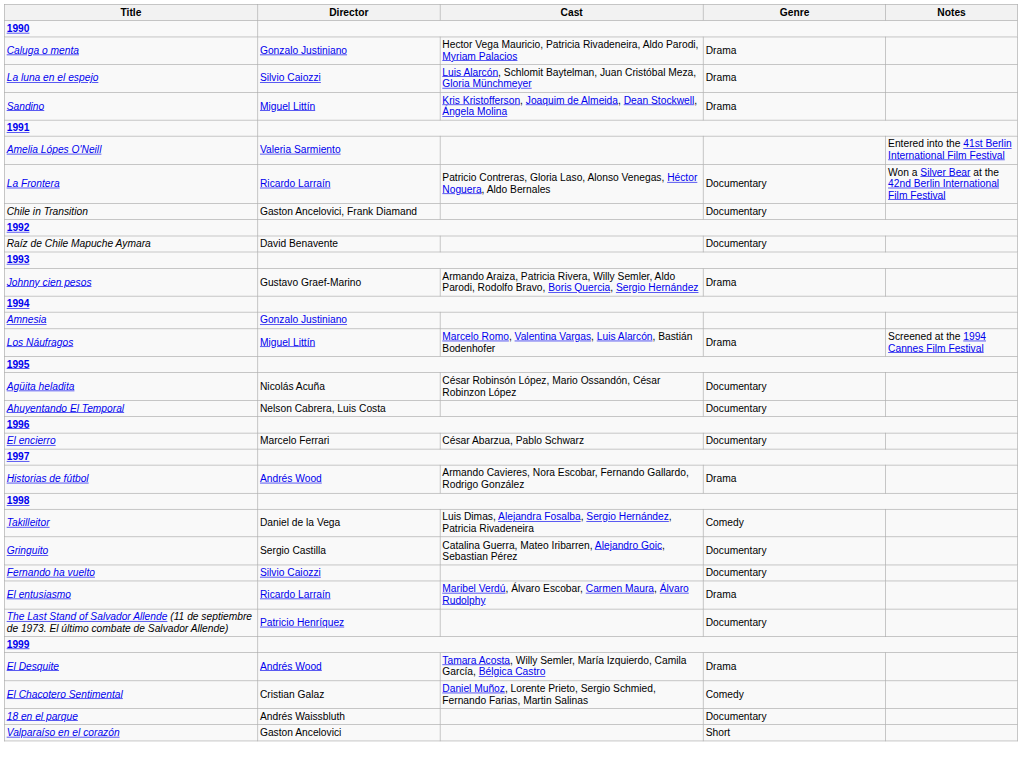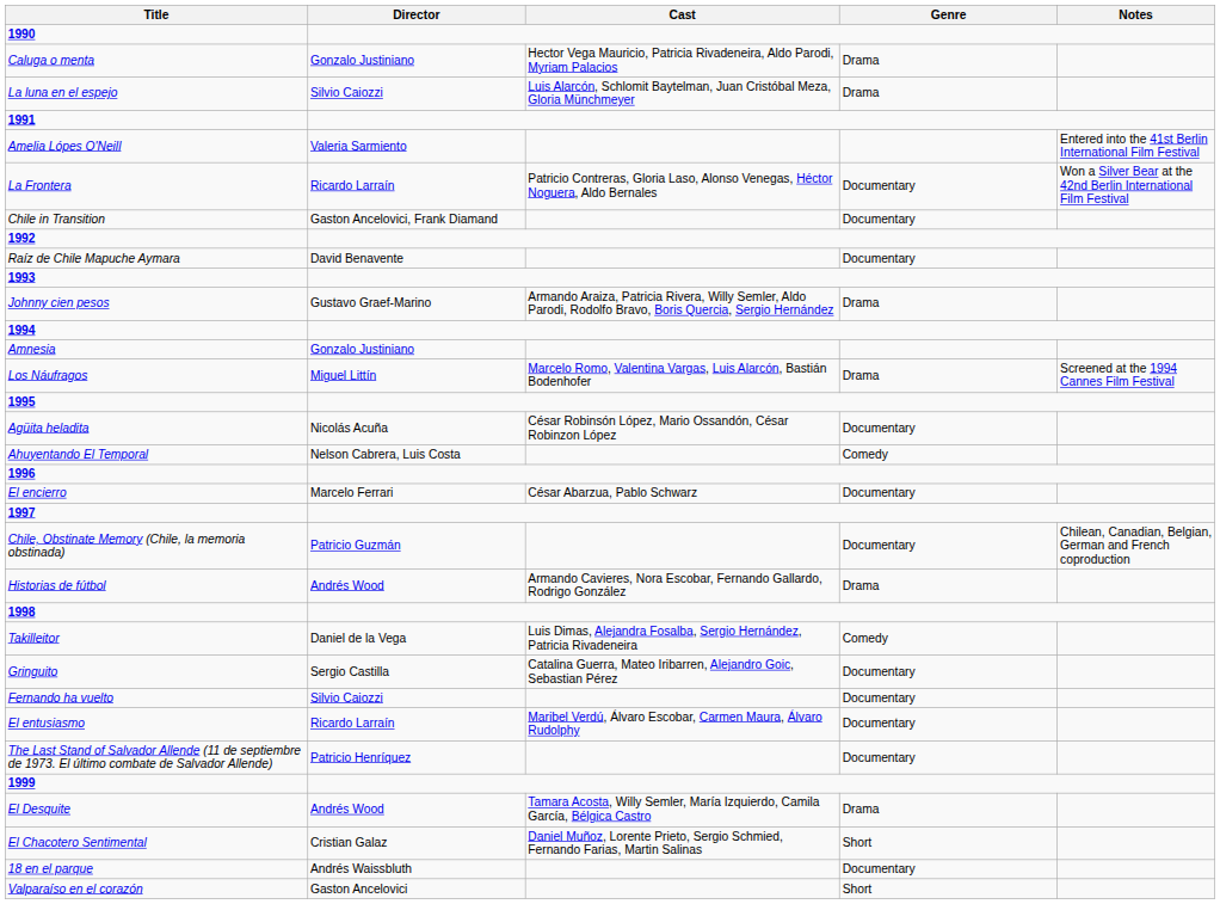- row: Sandino | Miguel Littín | Kris Kristofferson, Joaquim de Almeida, Dean Stockwell, Ángela Molina | Drama
Ahuyentando El Temporal | Genre: Documentary -> Comedy
+ row: Chile, Obstinate Memory (Chile, la memoria obstinada) | Patricio Guzmán | Documentary | Chilean, Canadian, Belgian, German and French coproduction
El entusiasmo | Genre: Drama -> Documentary
El Chacotero Sentimental | Genre: Comedy -> Short
